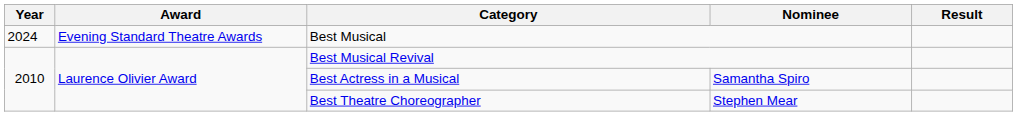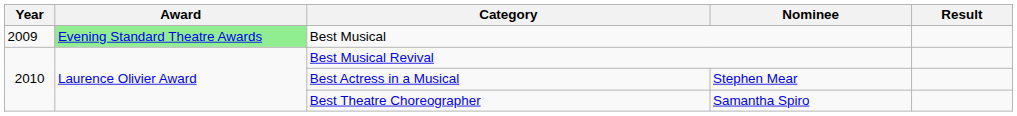Best Musical | Year: 2024 -> 2009
Best Musical | Award: no background -> lightgreen background
Best Actress in a Musical | Nominee: Samantha Spiro -> Stephen Mear
Best Theatre Choreographer | Nominee: Stephen Mear -> Samantha Spiro
